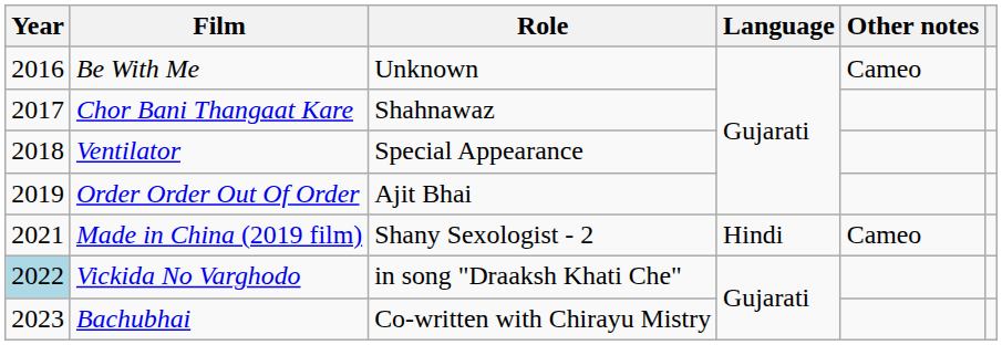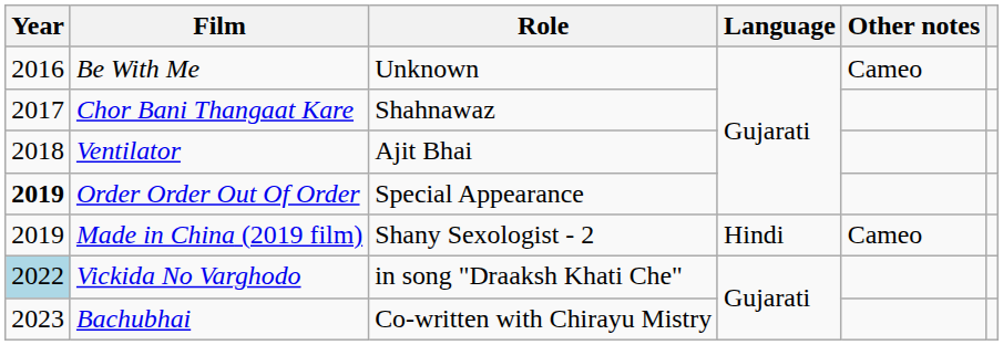Ventilator | Role: Special Appearance -> Ajit Bhai
Order Order Out Of Order | Year: normal -> bold
Order Order Out Of Order | Role: Ajit Bhai -> Special Appearance
Made in China (2019 film) | Year: 2021 -> 2019
